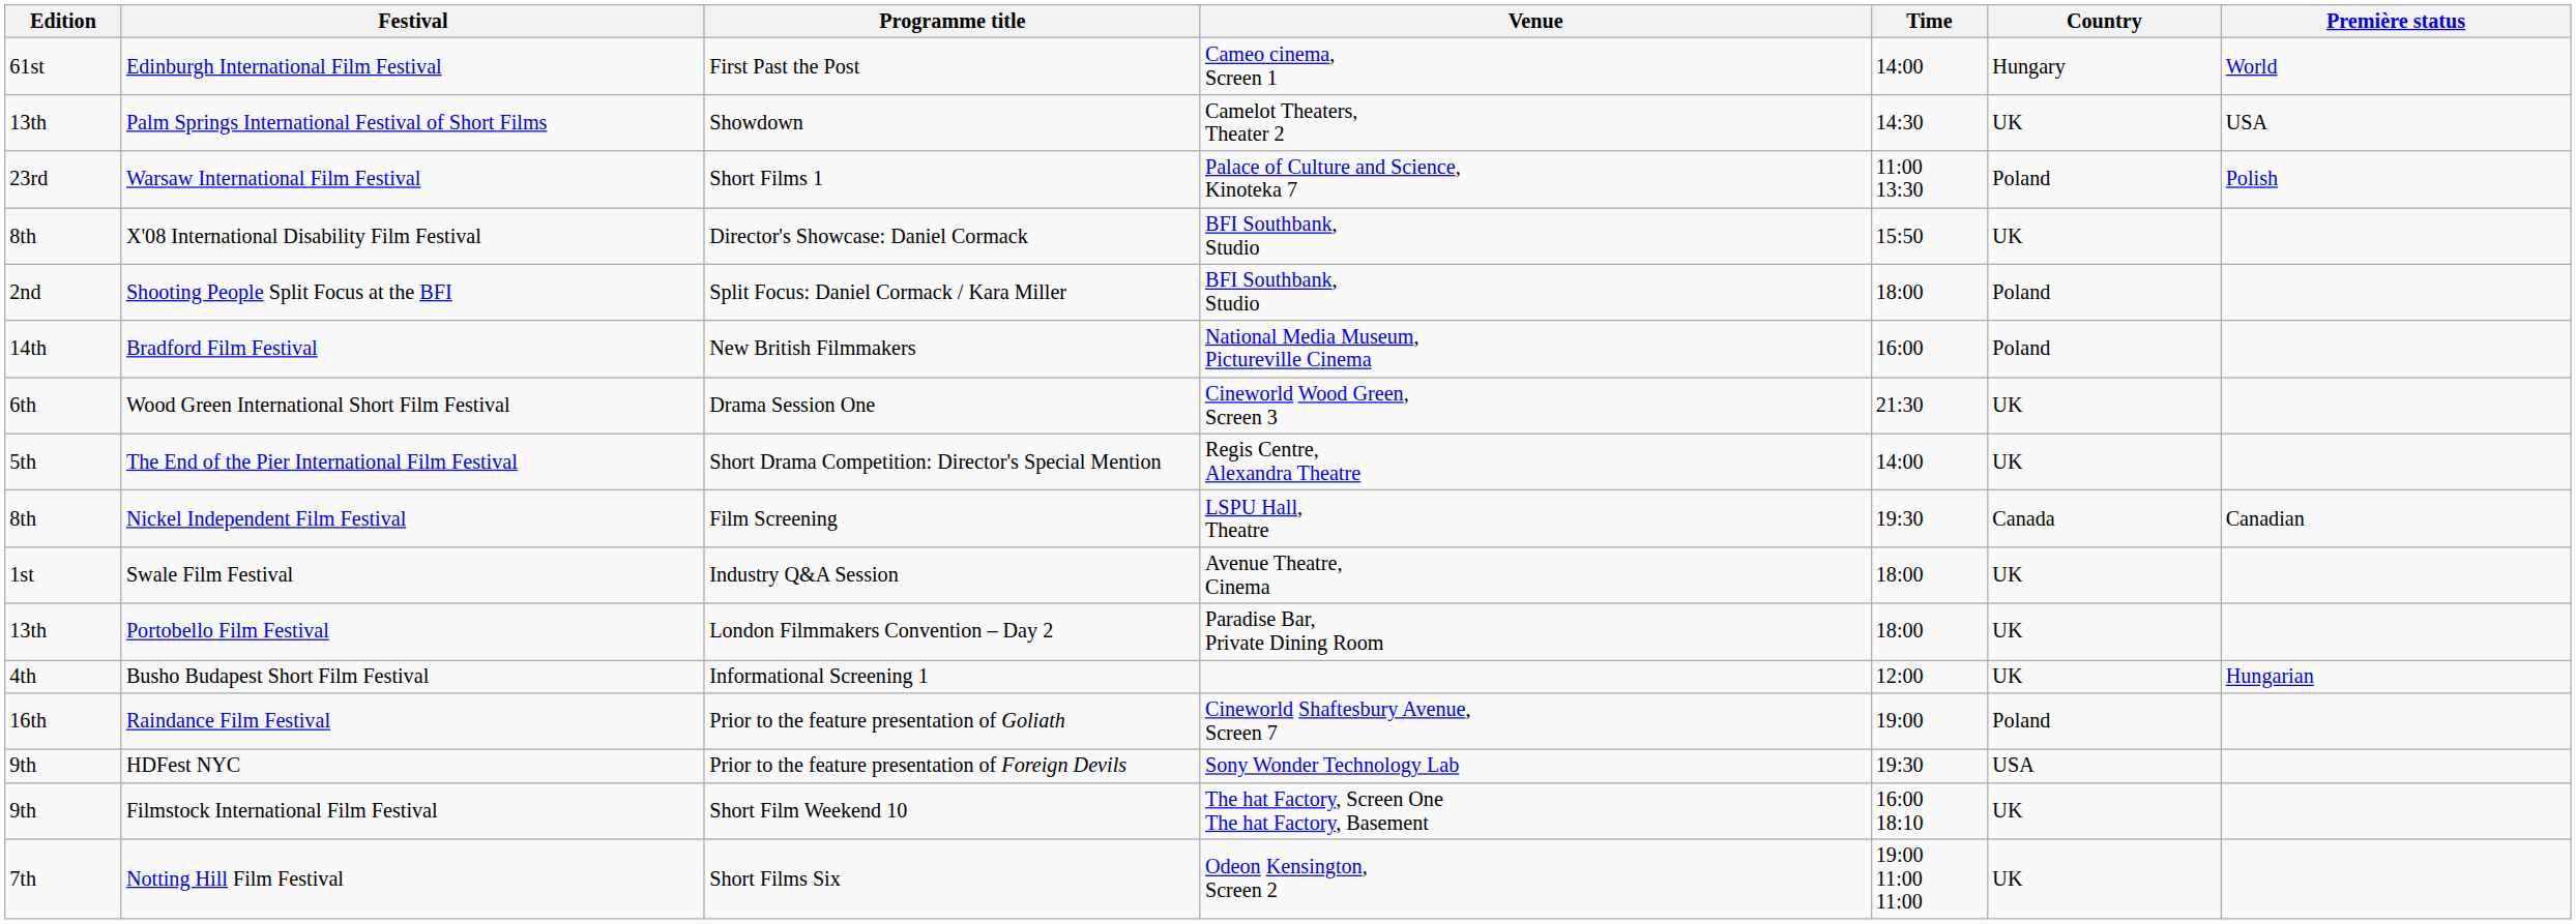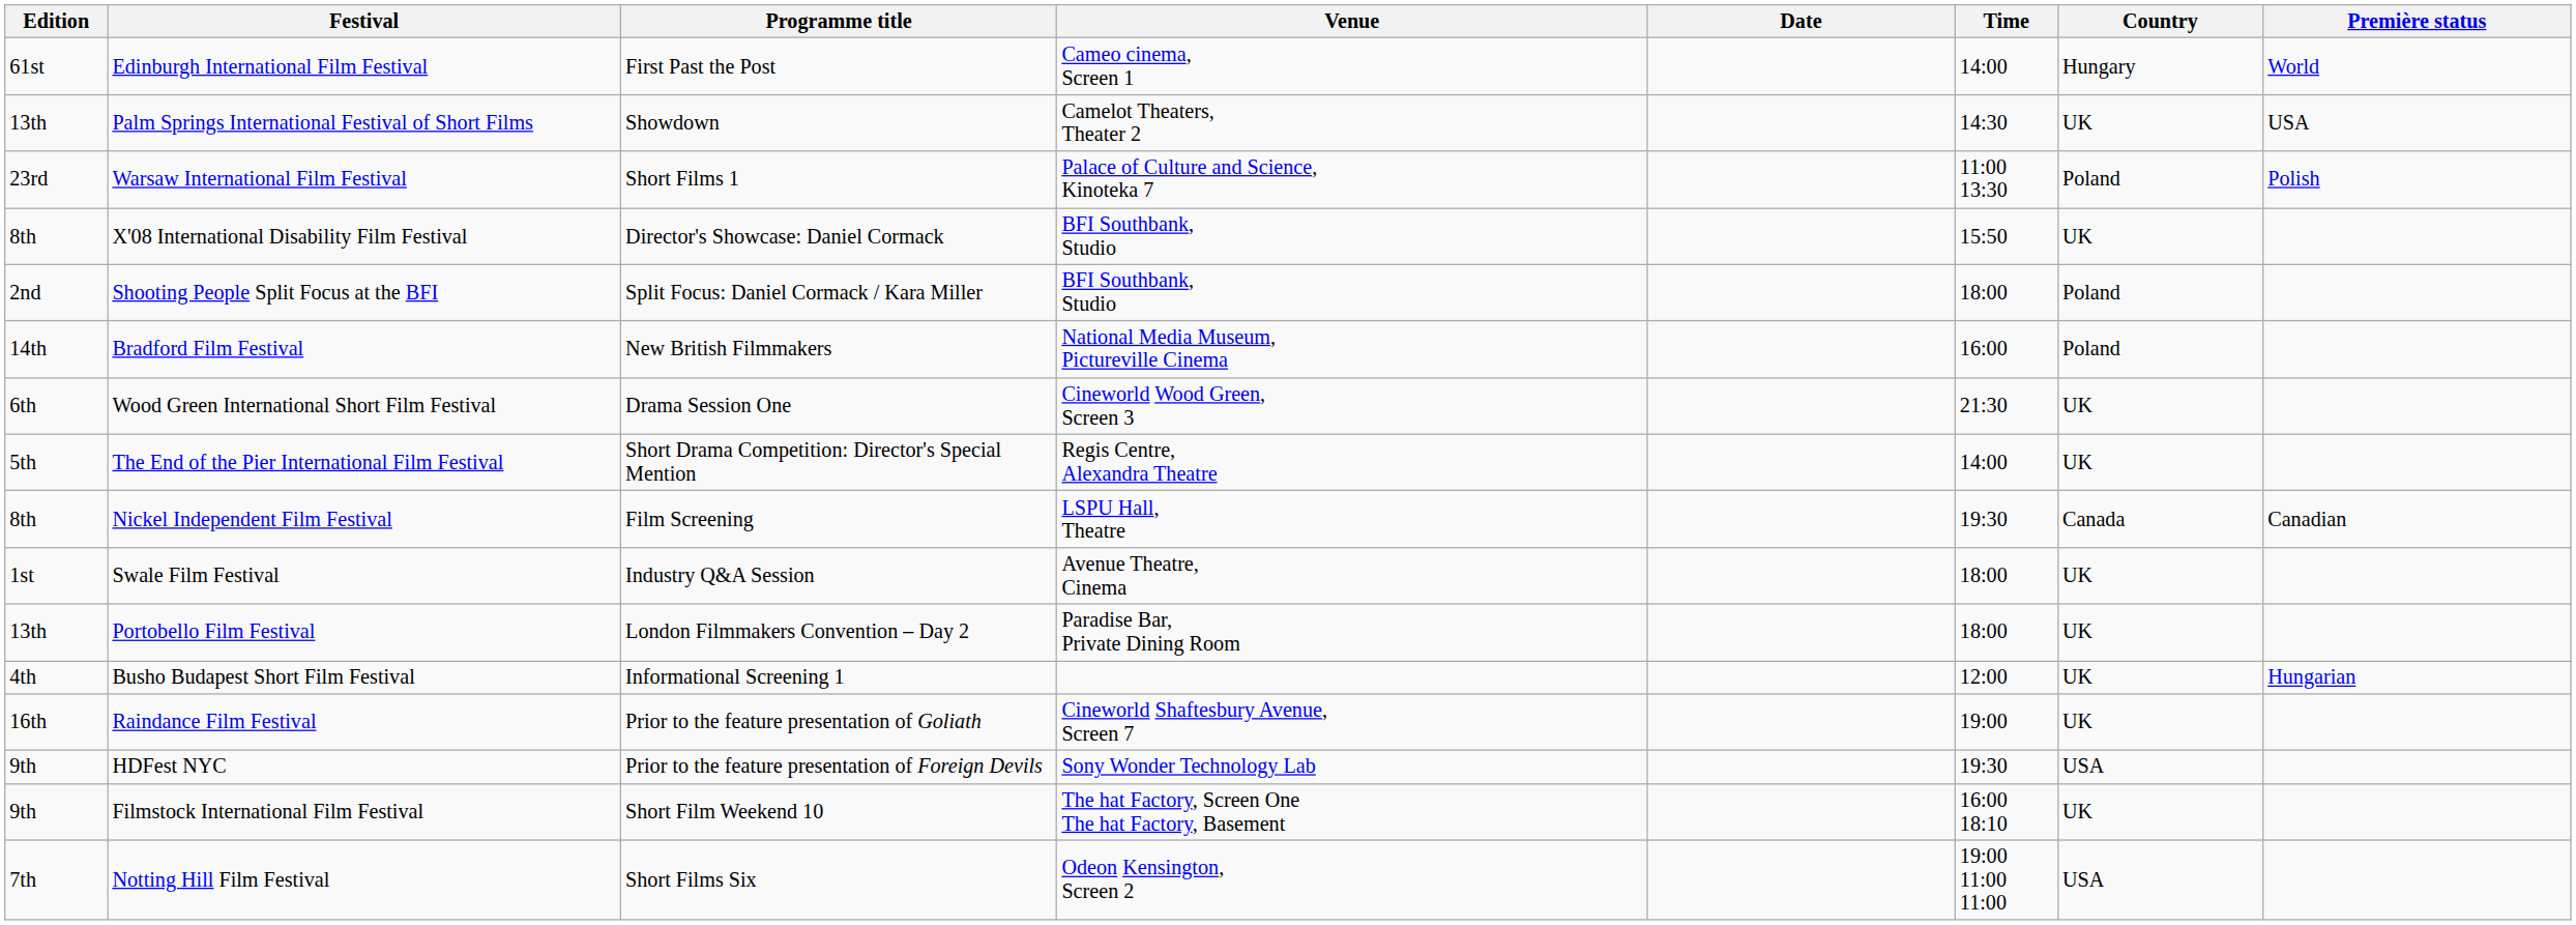+ column: Date
Raindance Film Festival | Country: Poland -> UK
Notting Hill Film Festival | Country: UK -> USA
